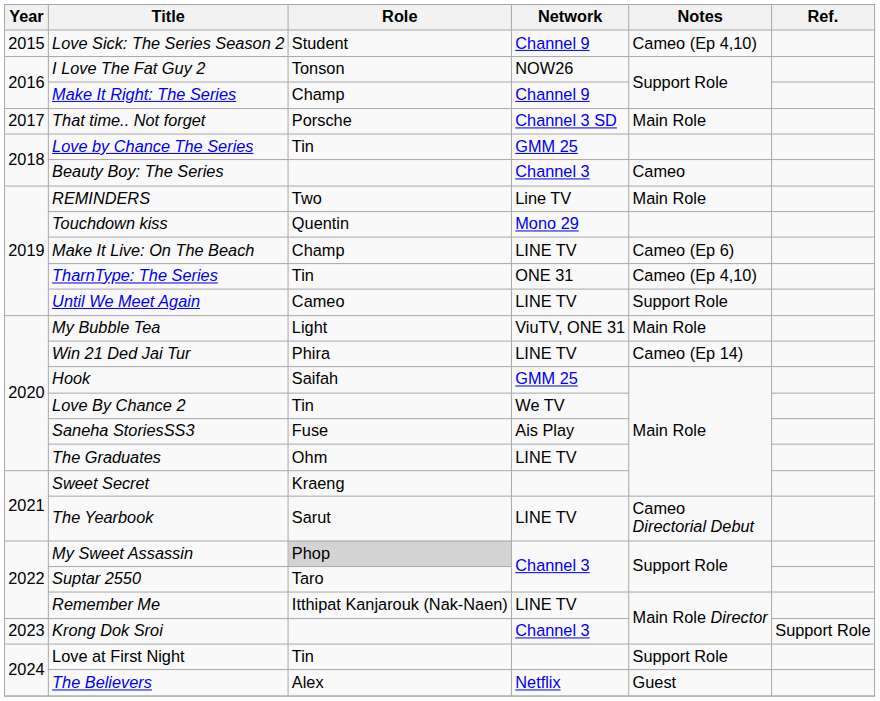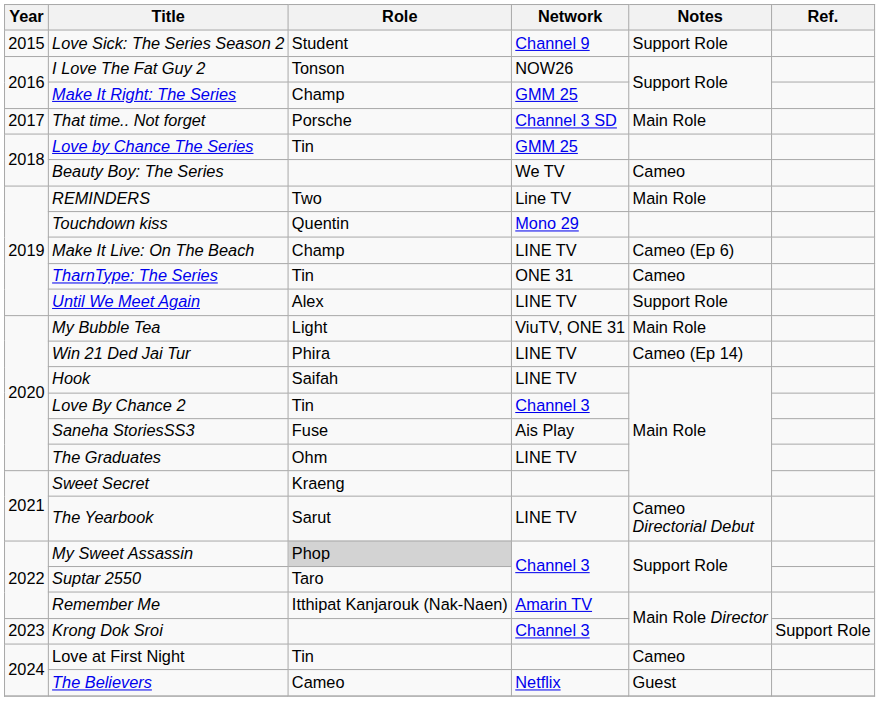Love Sick: The Series Season 2 | Notes: Cameo (Ep 4,10) -> Support Role
Make It Right: The Series | Network: Channel 9 -> GMM 25
Beauty Boy: The Series | Network: Channel 3 -> We TV
TharnType: The Series | Notes: Cameo (Ep 4,10) -> Cameo
Until We Meet Again | Role: Cameo -> Alex
Hook | Network: GMM 25 -> LINE TV
Love By Chance 2 | Network: We TV -> Channel 3
Remember Me | Network: LINE TV -> Amarin TV
Love at First Night | Notes: Support Role -> Cameo
The Believers | Role: Alex -> Cameo
